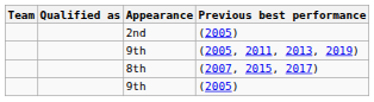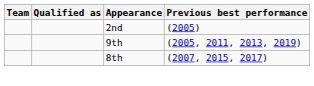- row: 9th | (2005)
